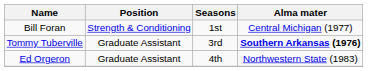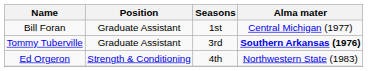Bill Foran | Position: Strength & Conditioning -> Graduate Assistant
Ed Orgeron | Position: Graduate Assistant -> Strength & Conditioning
